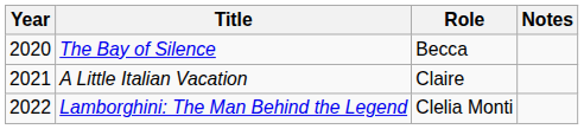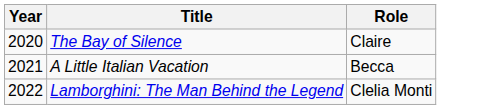- column: Notes
The Bay of Silence | Role: Becca -> Claire
A Little Italian Vacation | Role: Claire -> Becca
